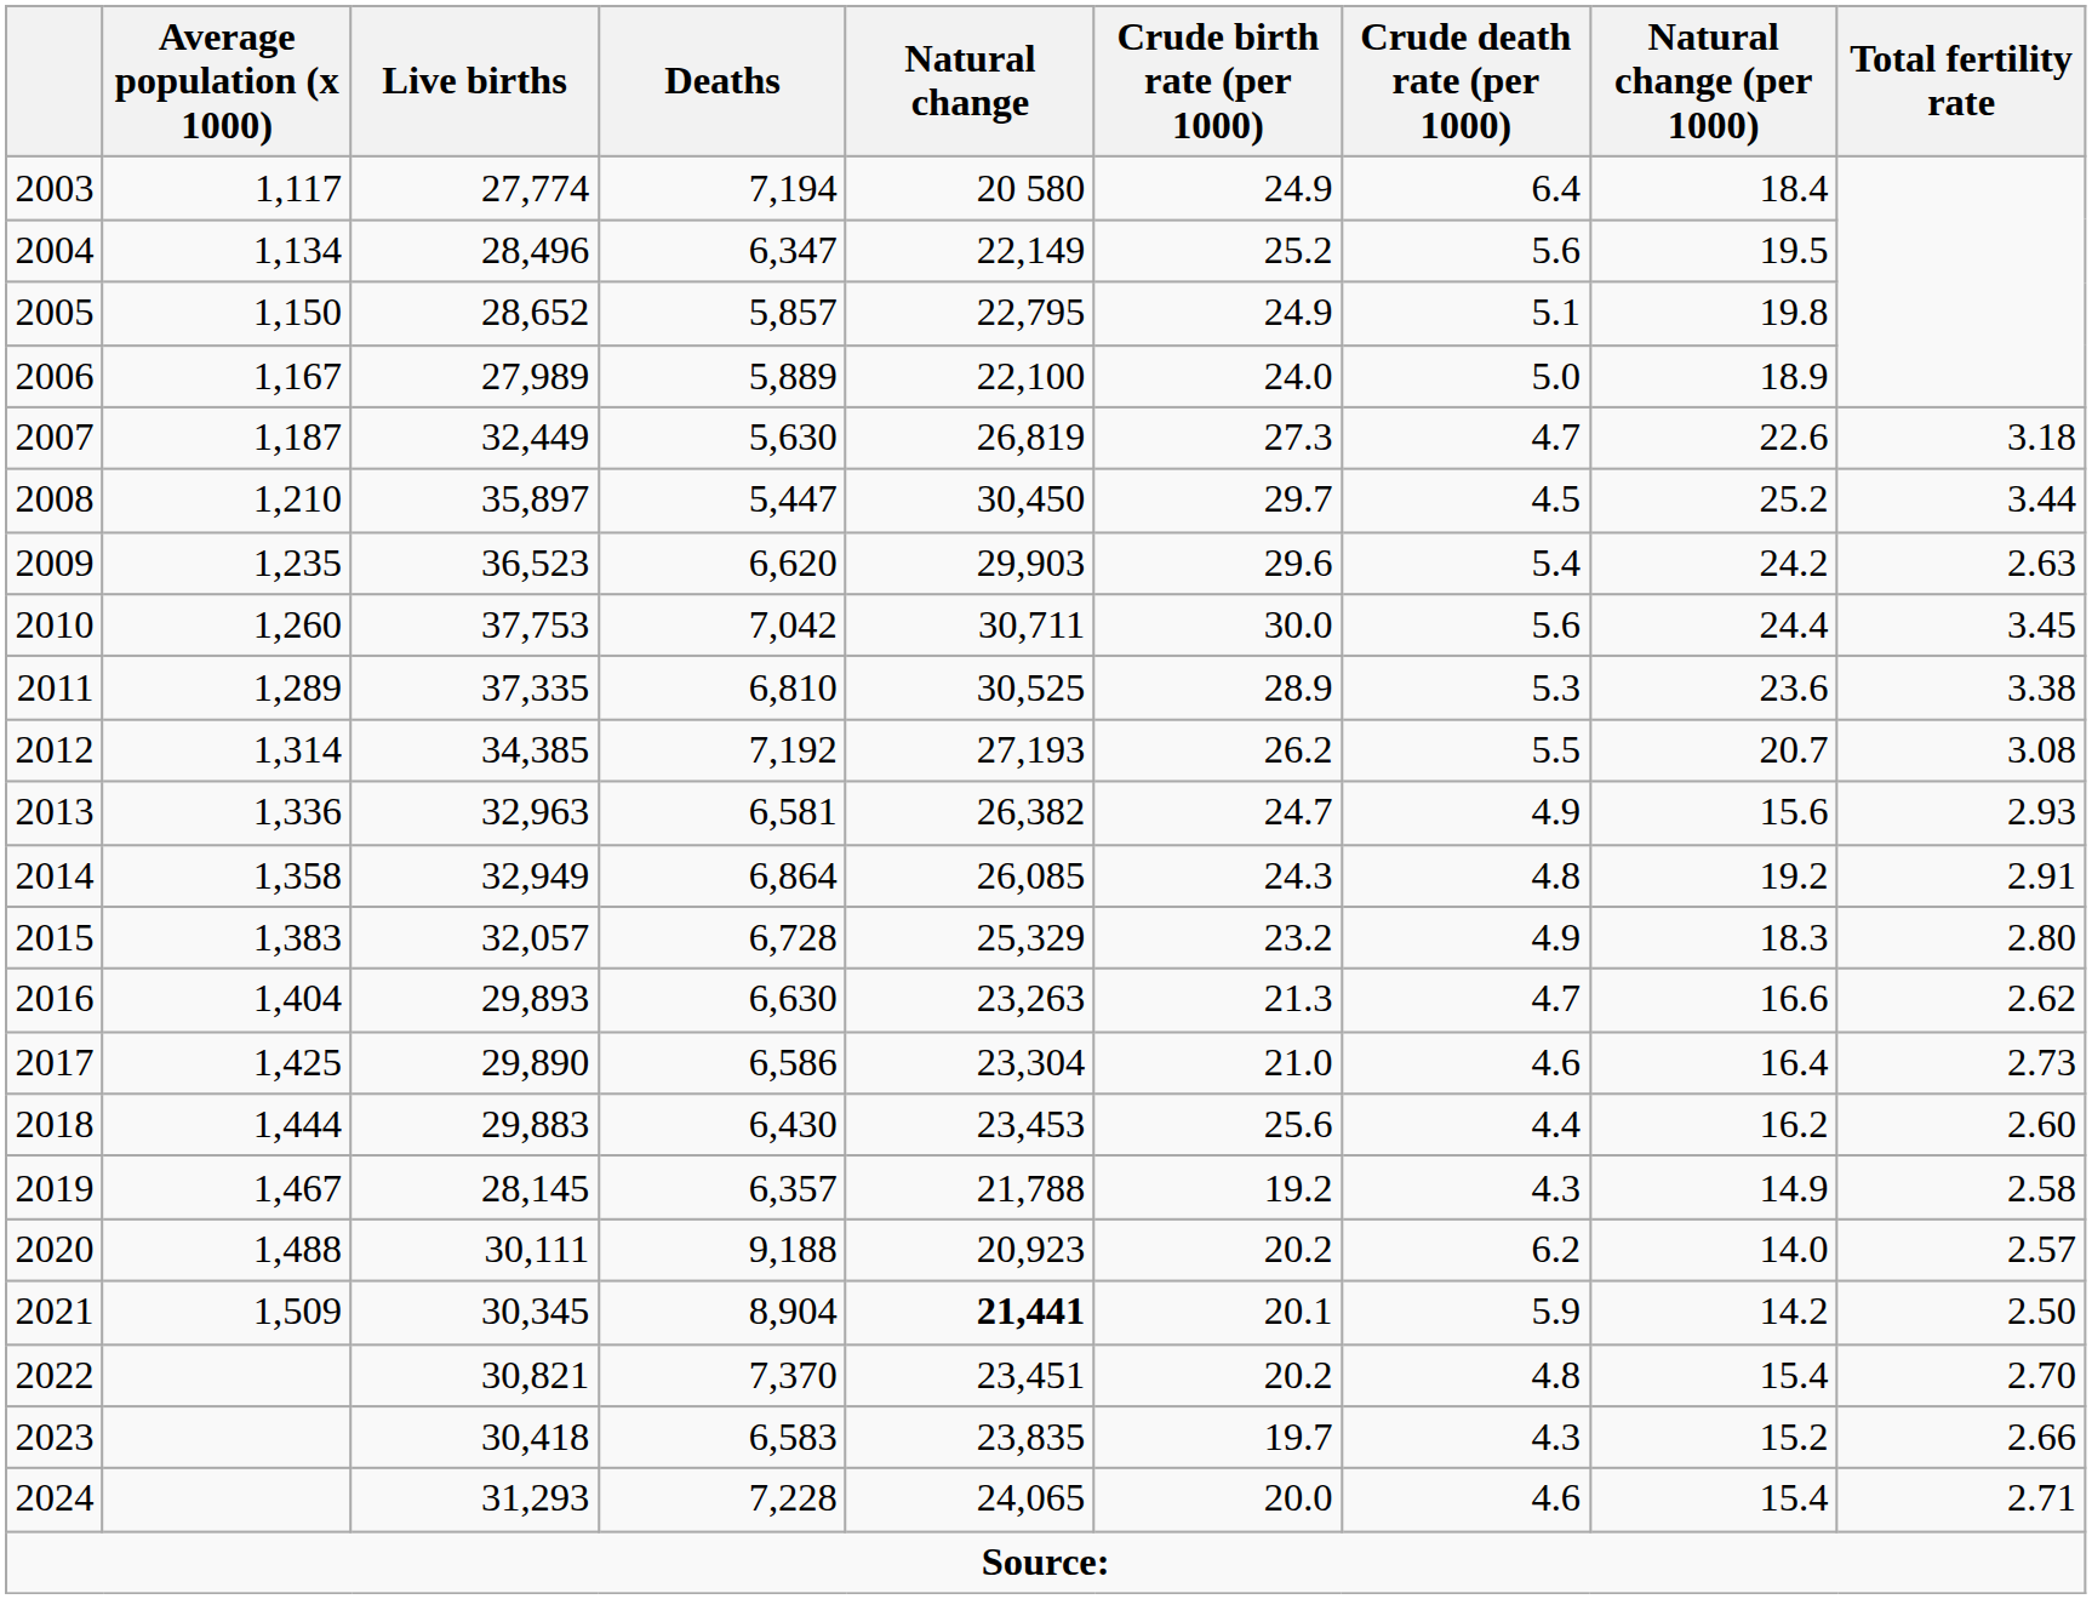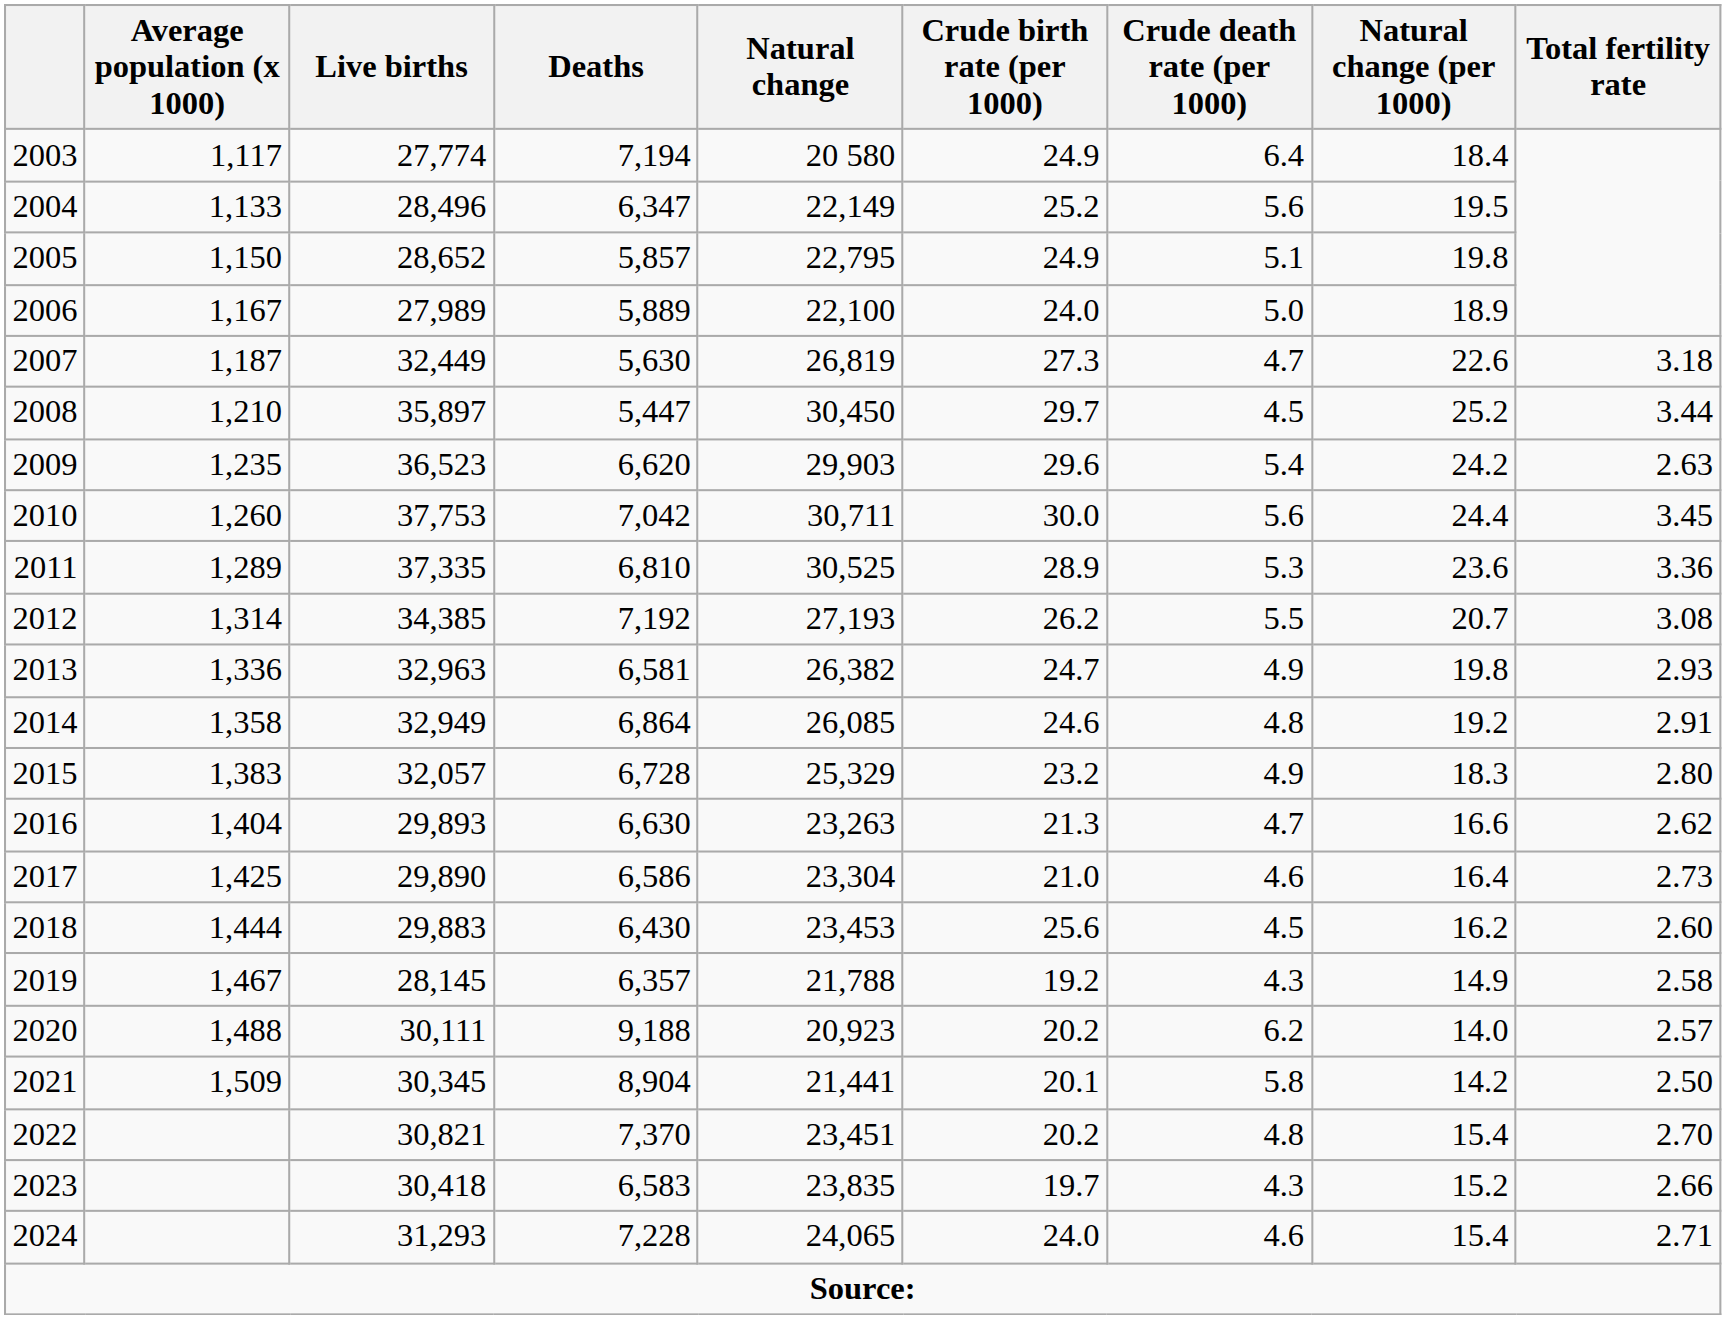2004 | Average population (x 1000): 1,134 -> 1,133
2011 | Total fertility rate: 3.38 -> 3.36
2013 | Natural change (per 1000): 15.6 -> 19.8
2014 | Crude birth rate (per 1000): 24.3 -> 24.6
2018 | Crude death rate (per 1000): 4.4 -> 4.5
2021 | Natural change: bold -> normal
2021 | Crude death rate (per 1000): 5.9 -> 5.8
2024 | Crude birth rate (per 1000): 20.0 -> 24.0
